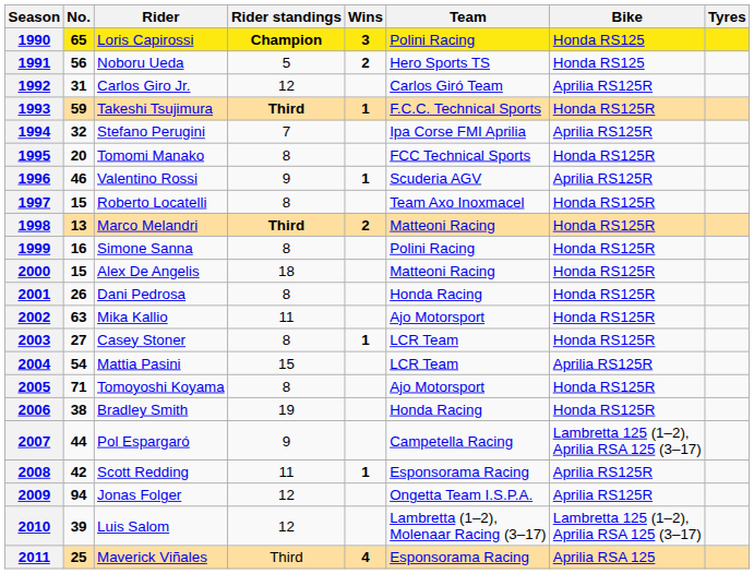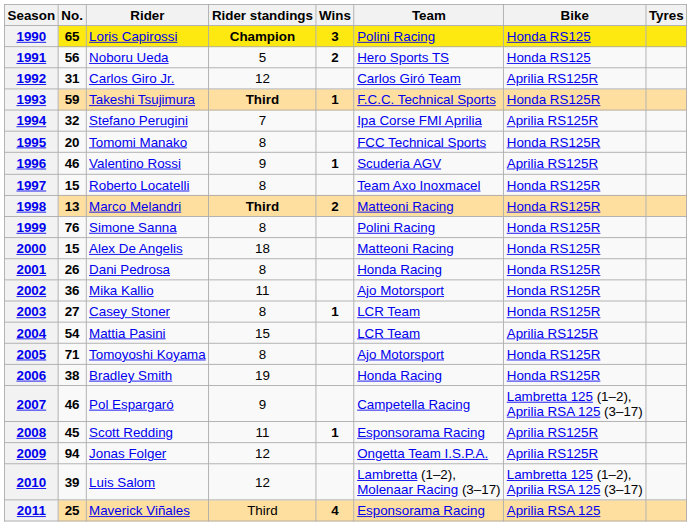1999 | No.: 16 -> 76
2002 | No.: 63 -> 36
2007 | No.: 44 -> 46
2008 | No.: 42 -> 45
